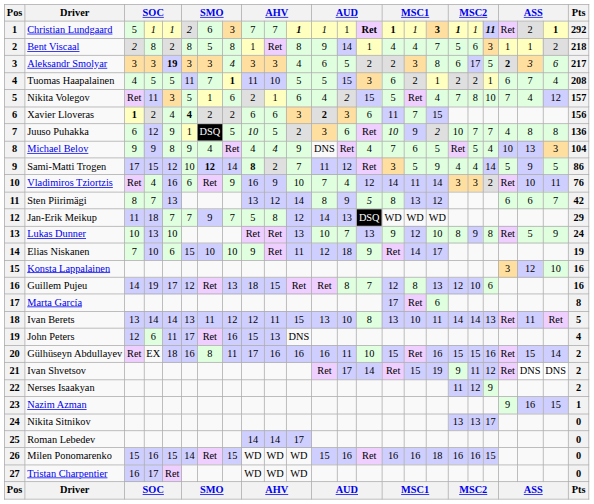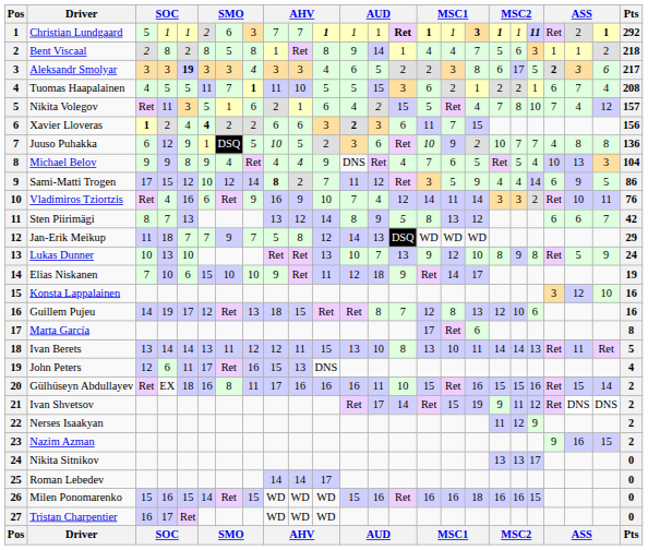Sami-Matti Trogen | column 7: bold -> normal
Sami-Matti Trogen | column 21: 5 -> 6
Nazim Azman | Pts: 1 -> 2
